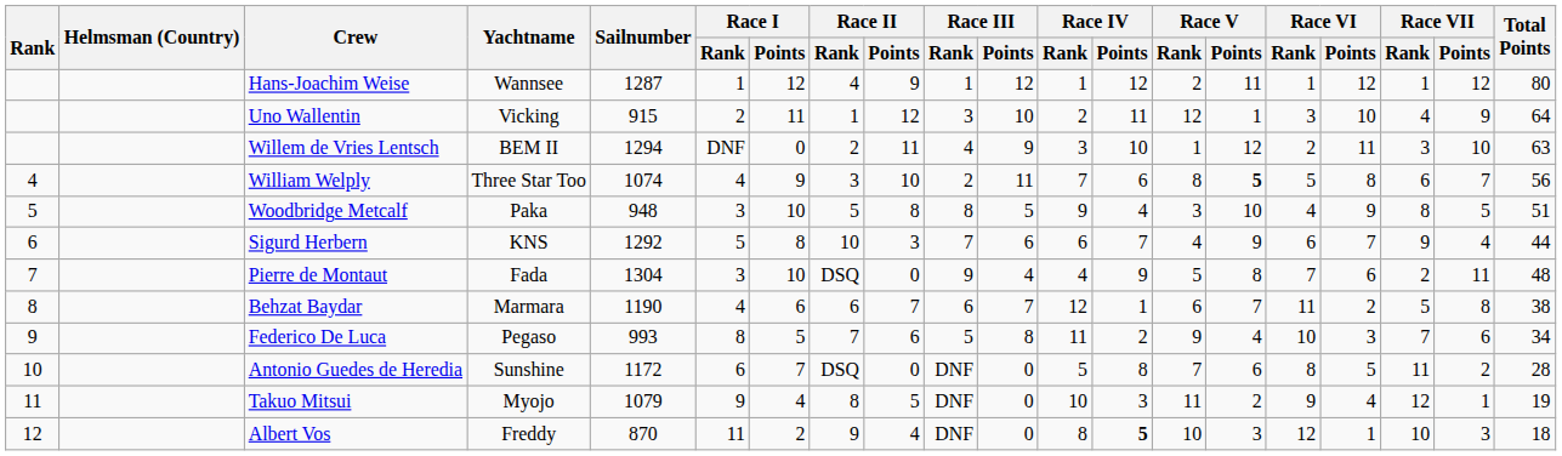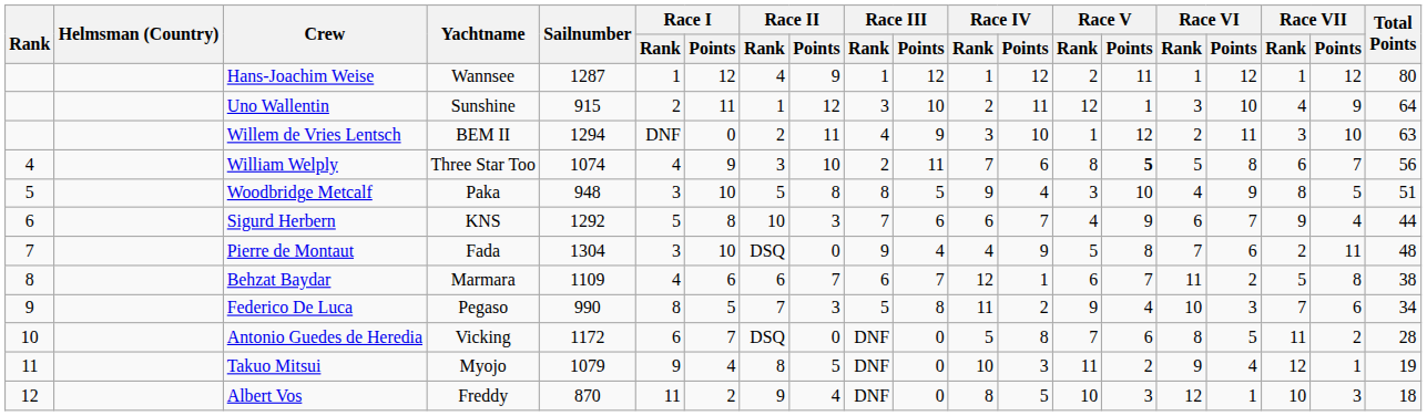Uno Wallentin | Yachtname: Vicking -> Sunshine
Behzat Baydar | Sailnumber: 1190 -> 1109
Federico De Luca | Sailnumber: 993 -> 990
Federico De Luca | Race II / Points: 6 -> 3
Antonio Guedes de Heredia | Yachtname: Sunshine -> Vicking
Albert Vos | Race IV / Points: bold -> normal
